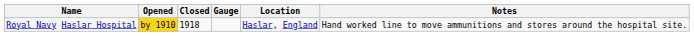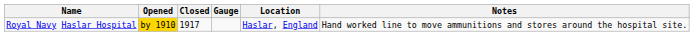Royal Navy Haslar Hospital | Closed: 1918 -> 1917
